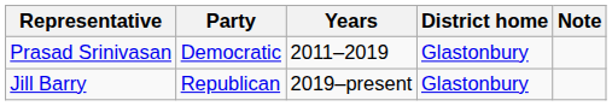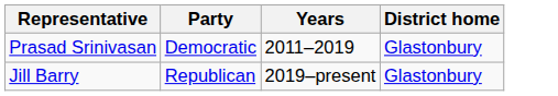- column: Note
